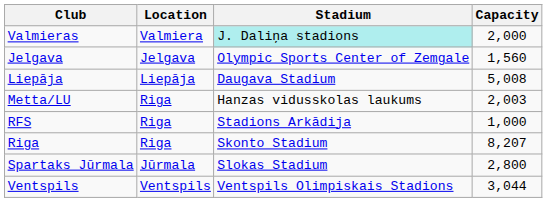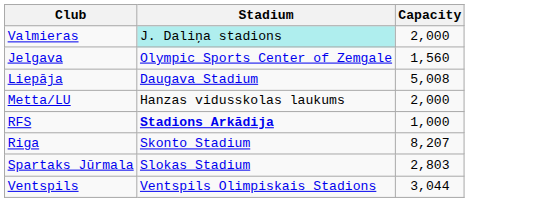- column: Location | Valmiera | Jelgava | Liepāja | Riga | Riga | Riga | Jūrmala | Ventspils
Metta/LU | Capacity: 2,003 -> 2,000
RFS | Stadium: normal -> bold
Spartaks Jūrmala | Capacity: 2,800 -> 2,803
